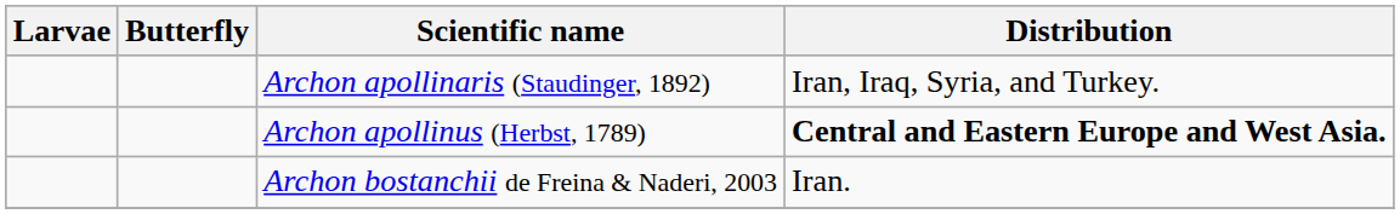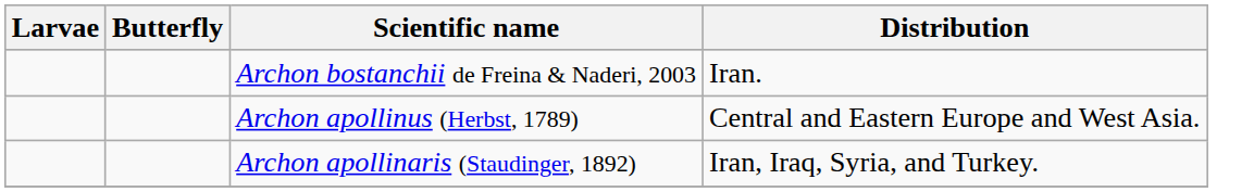rows swapped: Archon apollinaris (Staudinger, 1892) <-> Archon bostanchii de Freina & Naderi, 2003
Archon apollinus (Herbst, 1789) | Distribution: bold -> normal
